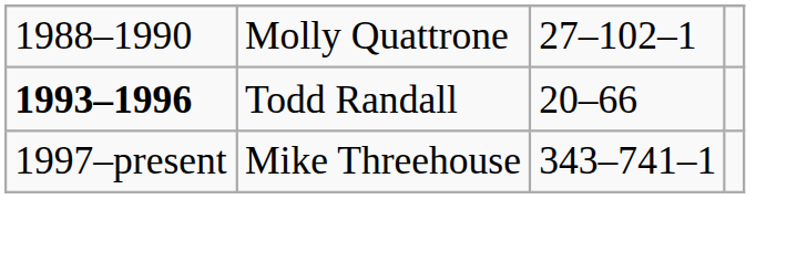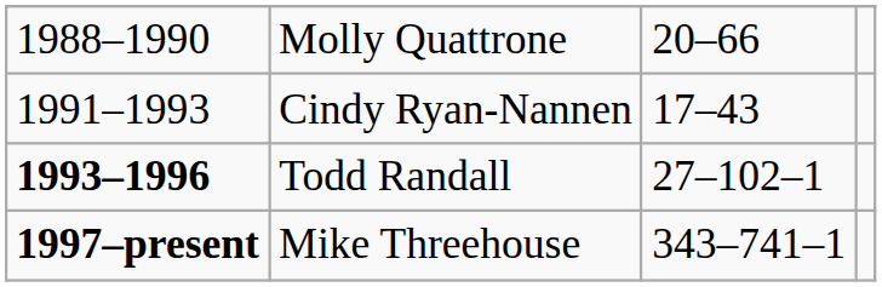Molly Quattrone | column 3: 27–102–1 -> 20–66
+ row: 1991–1993 | Cindy Ryan-Nannen | 17–43
Todd Randall | column 3: 20–66 -> 27–102–1
Mike Threehouse | column 1: normal -> bold
